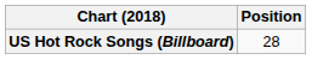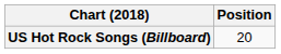US Hot Rock Songs (Billboard) | Position: 28 -> 20
